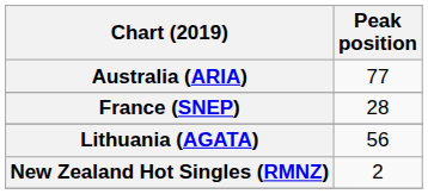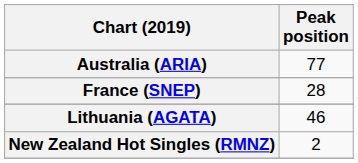Lithuania (AGATA) | Peak position: 56 -> 46
